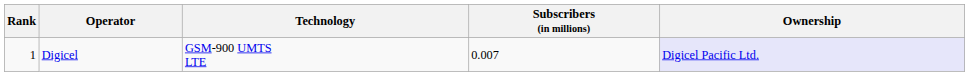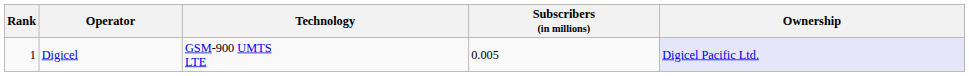Digicel | Subscribers (in millions): 0.007 -> 0.005
